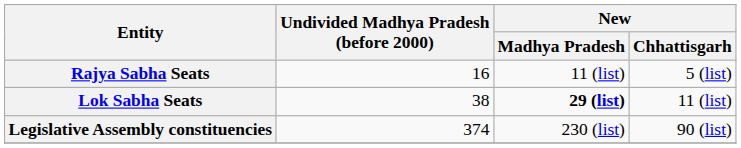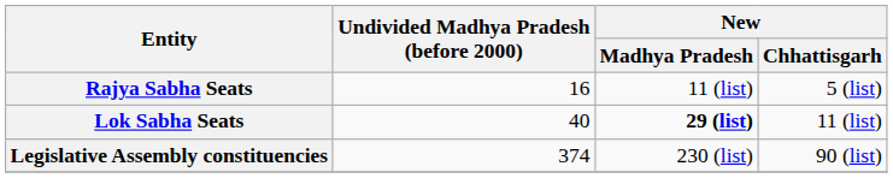Lok Sabha Seats | Undivided Madhya Pradesh (before 2000): 38 -> 40
